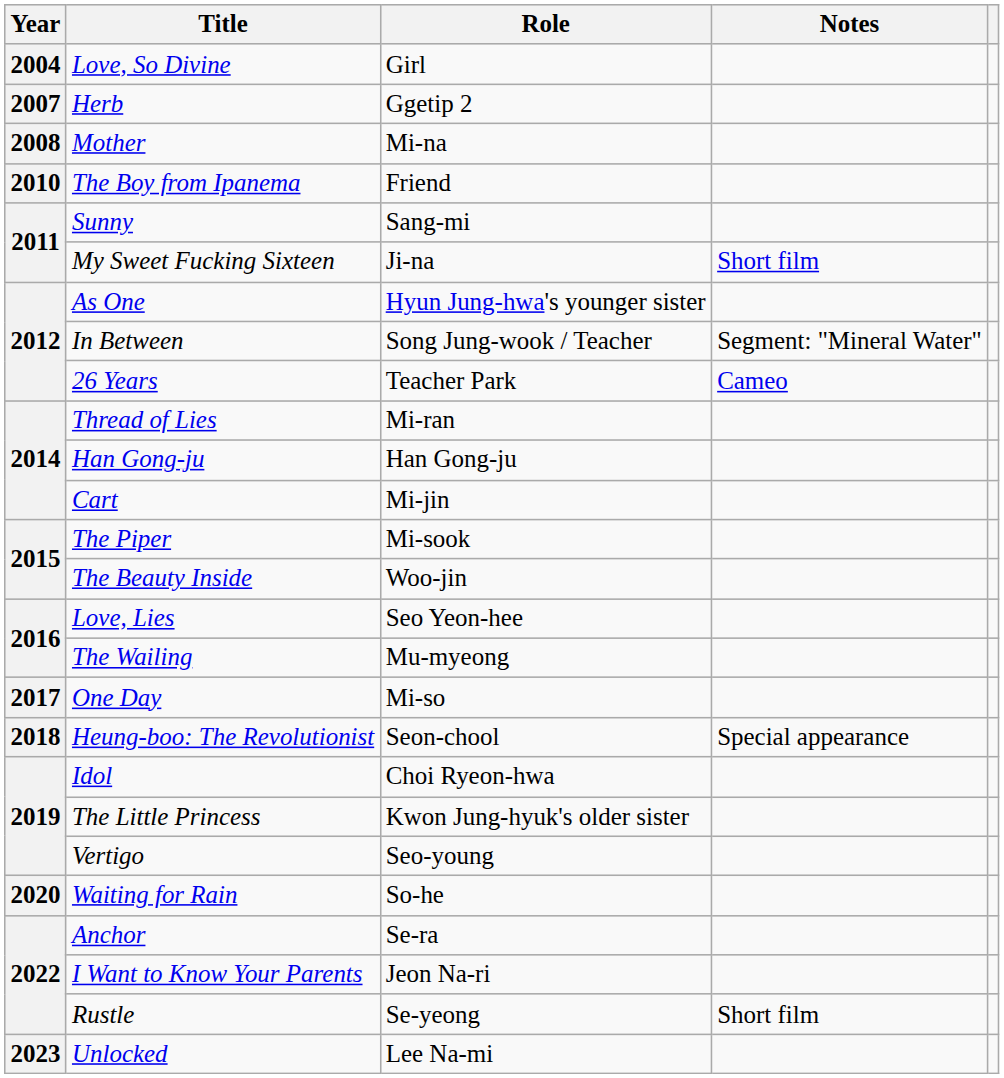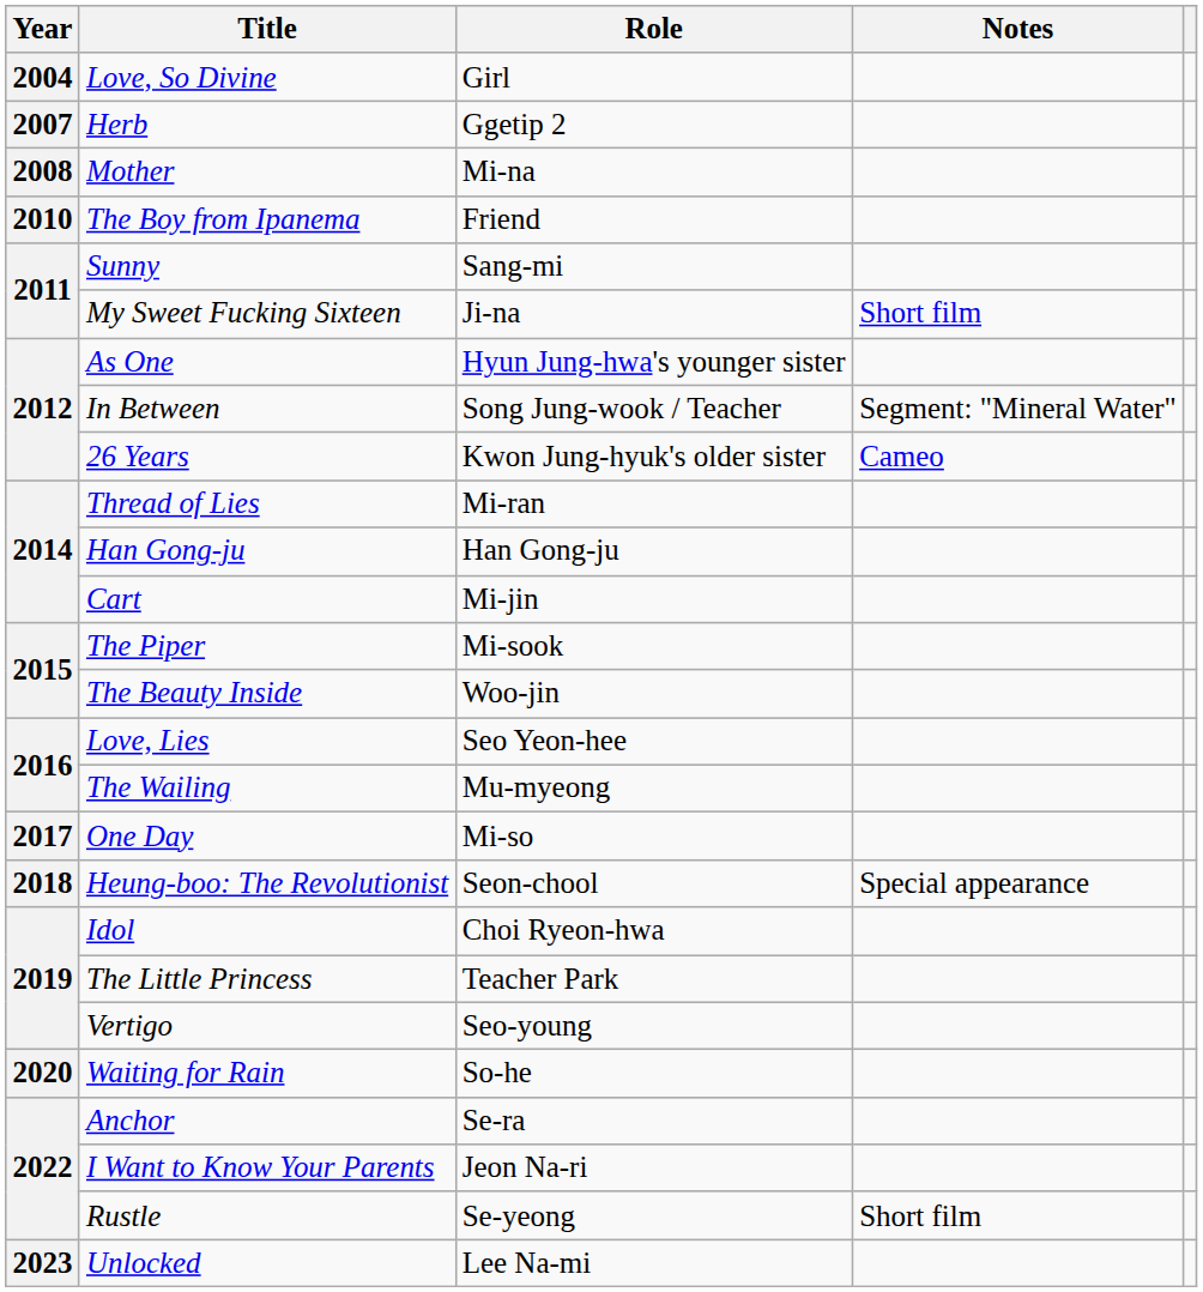26 Years | Role: Teacher Park -> Kwon Jung-hyuk's older sister
The Little Princess | Role: Kwon Jung-hyuk's older sister -> Teacher Park
